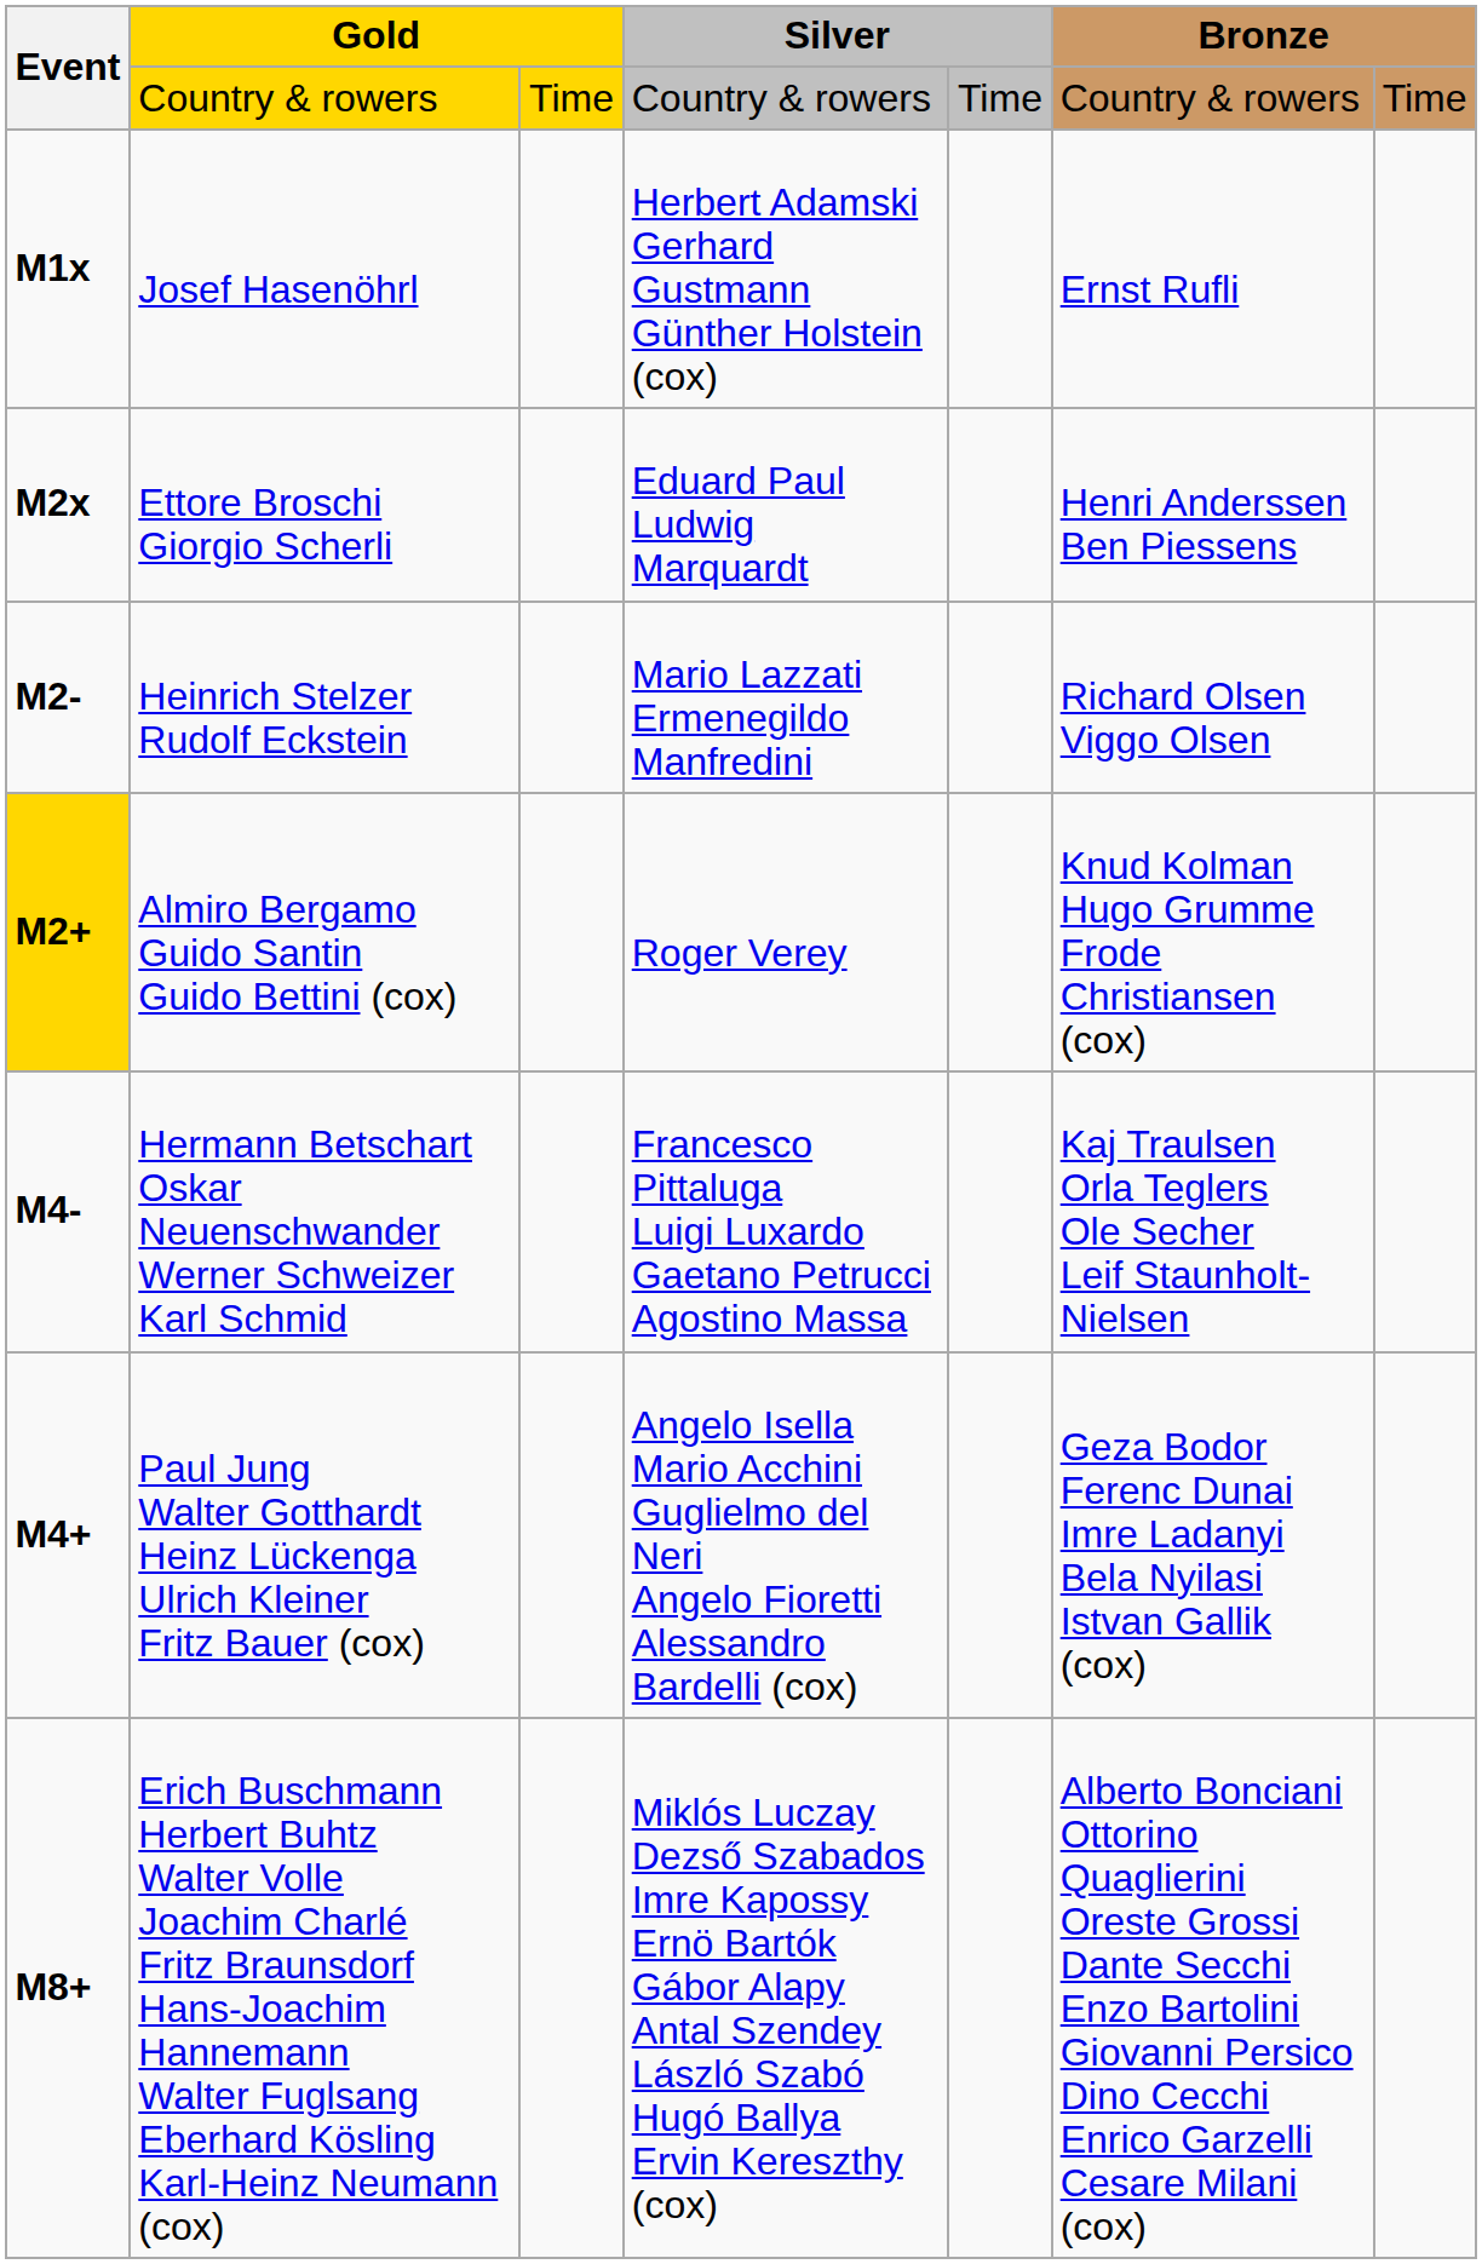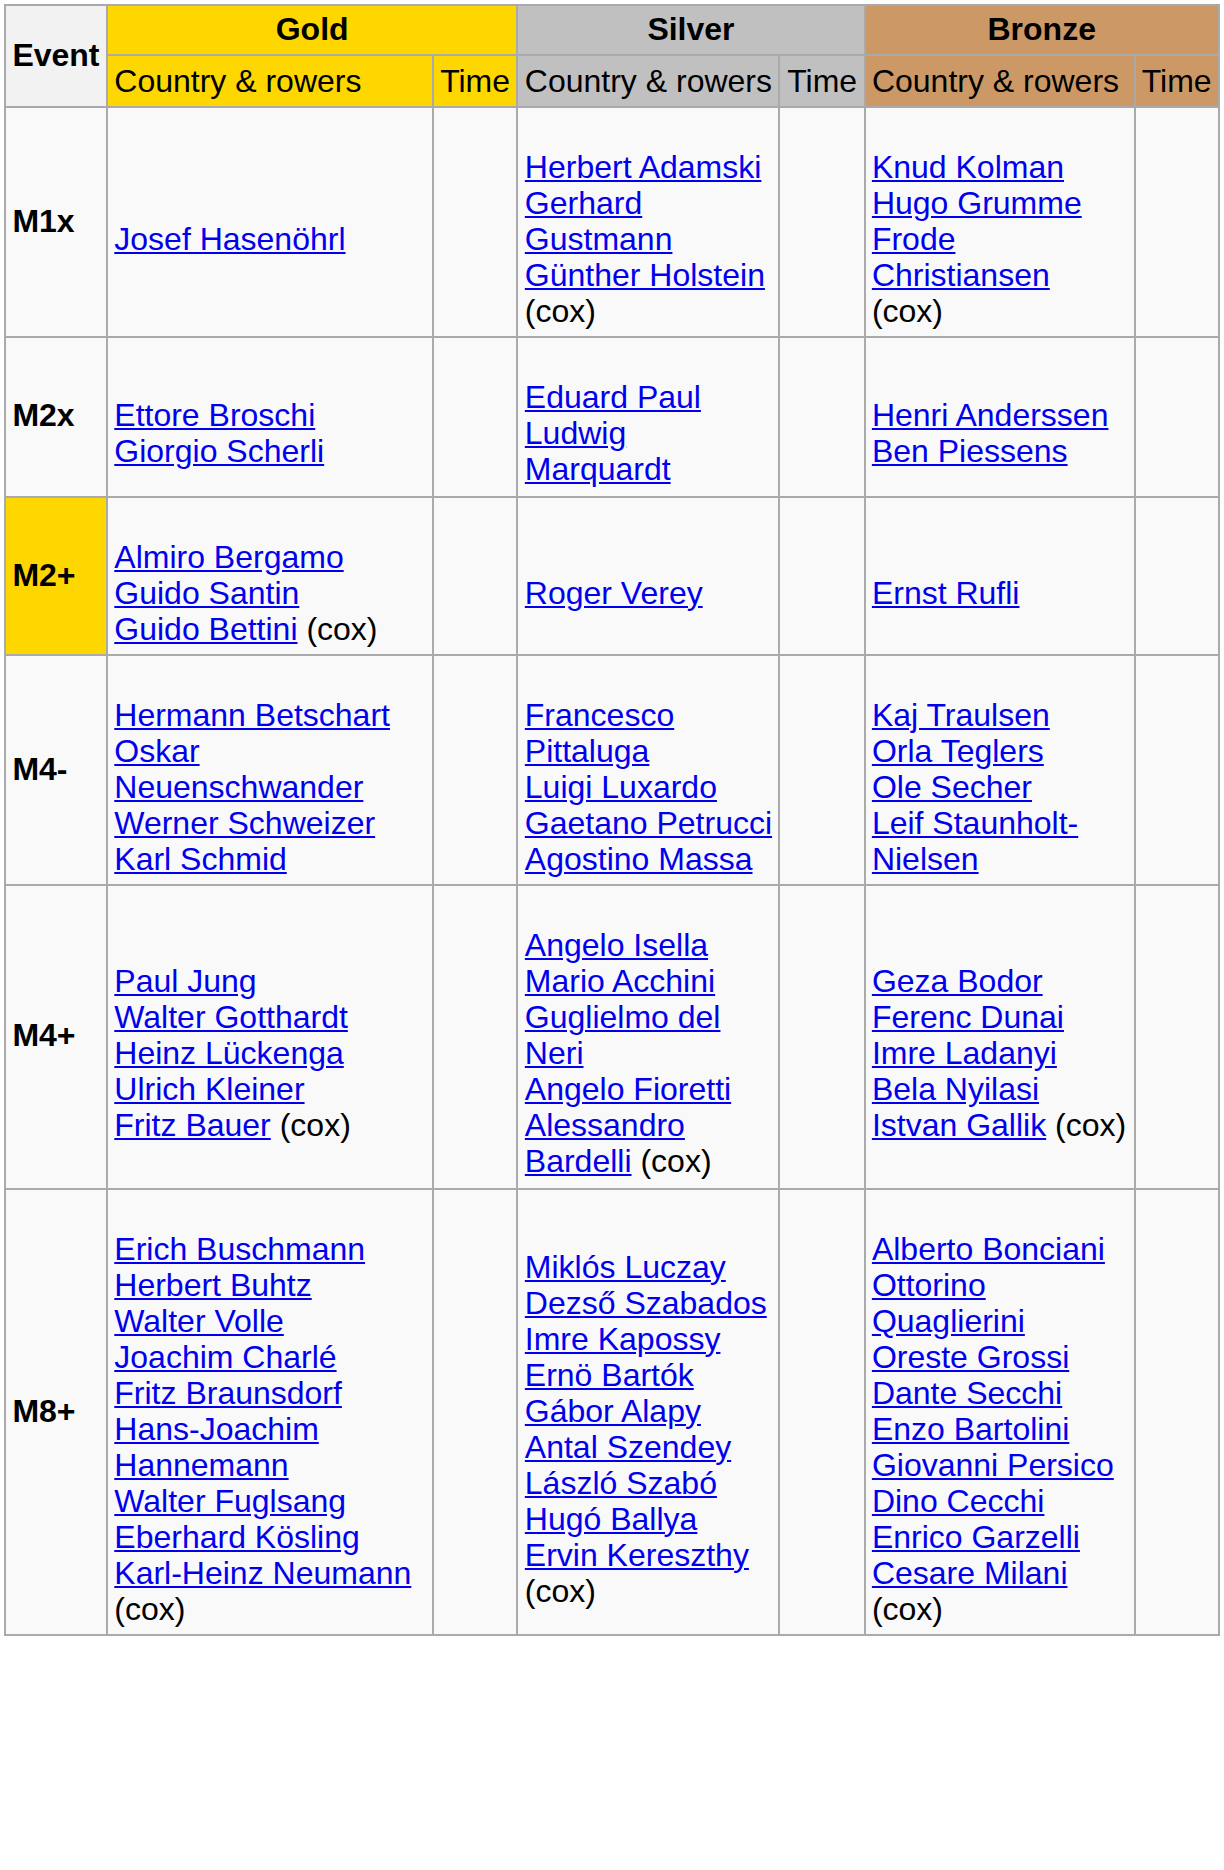Josef Hasenöhrl | column 6: Ernst Rufli -> Knud Kolman Hugo Grumme Frode Christiansen (cox)
- row: M2- | Heinrich Stelzer Rudolf Eckstein | Mario Lazzati Ermenegildo Manfredini | Richard Olsen Viggo Olsen
Almiro Bergamo Guido Santin Guido Bettini (cox) | column 6: Knud Kolman Hugo Grumme Frode Christiansen (cox) -> Ernst Rufli
